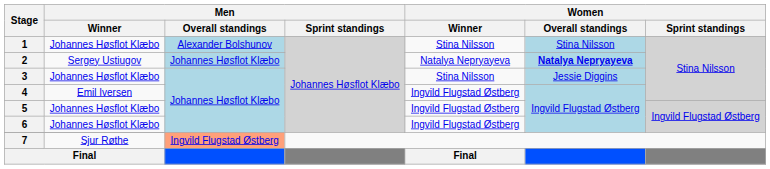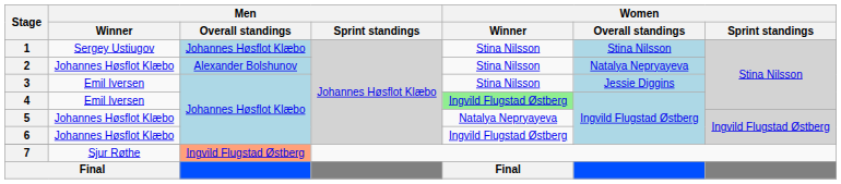1 | Men / Winner: Johannes Høsflot Klæbo -> Sergey Ustiugov
1 | Men / Overall standings: Alexander Bolshunov -> Johannes Høsflot Klæbo
2 | Men / Winner: Sergey Ustiugov -> Johannes Høsflot Klæbo
2 | Men / Overall standings: Johannes Høsflot Klæbo -> Alexander Bolshunov
2 | Women / Winner: Natalya Nepryayeva -> Stina Nilsson
2 | Women / Overall standings: bold -> normal
3 | Men / Winner: Johannes Høsflot Klæbo -> Emil Iversen
4 | Women / Winner: no background -> lightgreen background
5 | Women / Winner: Ingvild Flugstad Østberg -> Natalya Nepryayeva
